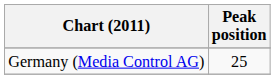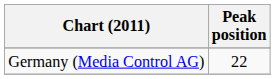Germany (Media Control AG) | Peak position: 25 -> 22
